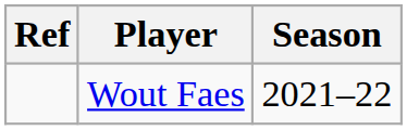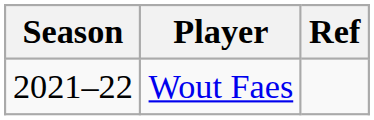columns swapped: Season <-> Ref
